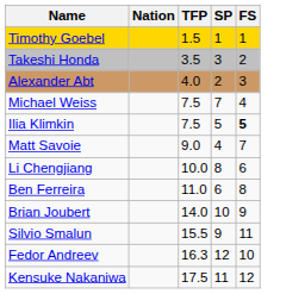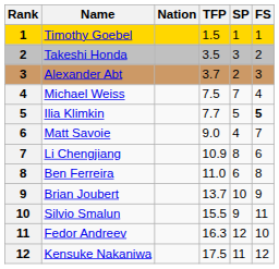+ column: Rank | 1 | 2 | 3 | 4 | 5 | 6 | 7 | 8 | 9 | 10 | 11 | 12
Alexander Abt | TFP: 4.0 -> 3.7
Ilia Klimkin | TFP: 7.5 -> 7.7
Li Chengjiang | TFP: 10.0 -> 10.9
Brian Joubert | TFP: 14.0 -> 13.7
